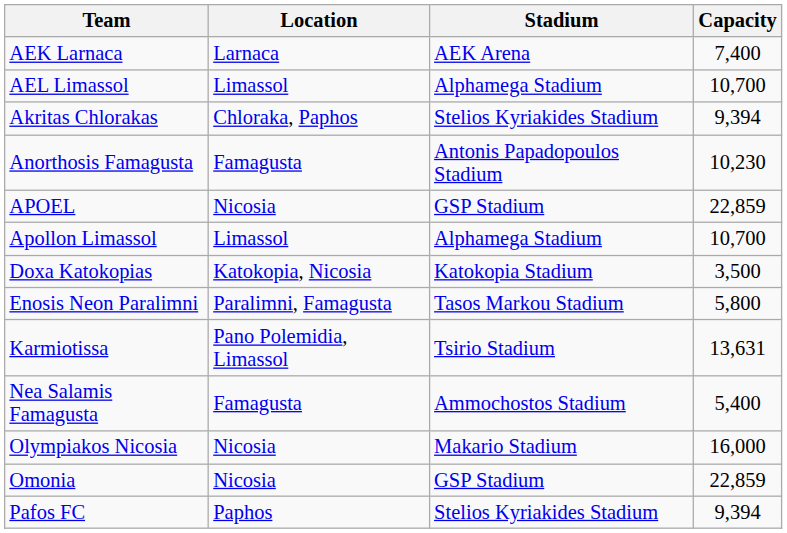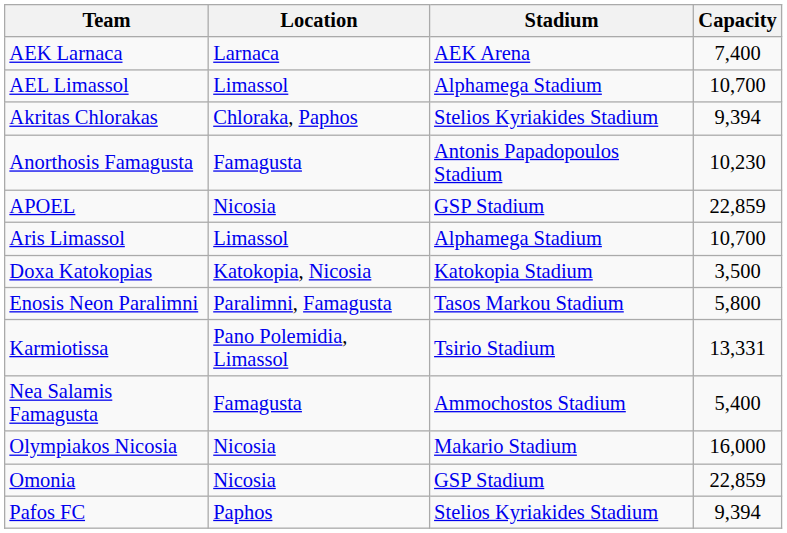- row: Apollon Limassol | Limassol | Alphamega Stadium | 10,700
+ row: Aris Limassol | Limassol | Alphamega Stadium | 10,700
Karmiotissa | Capacity: 13,631 -> 13,331
